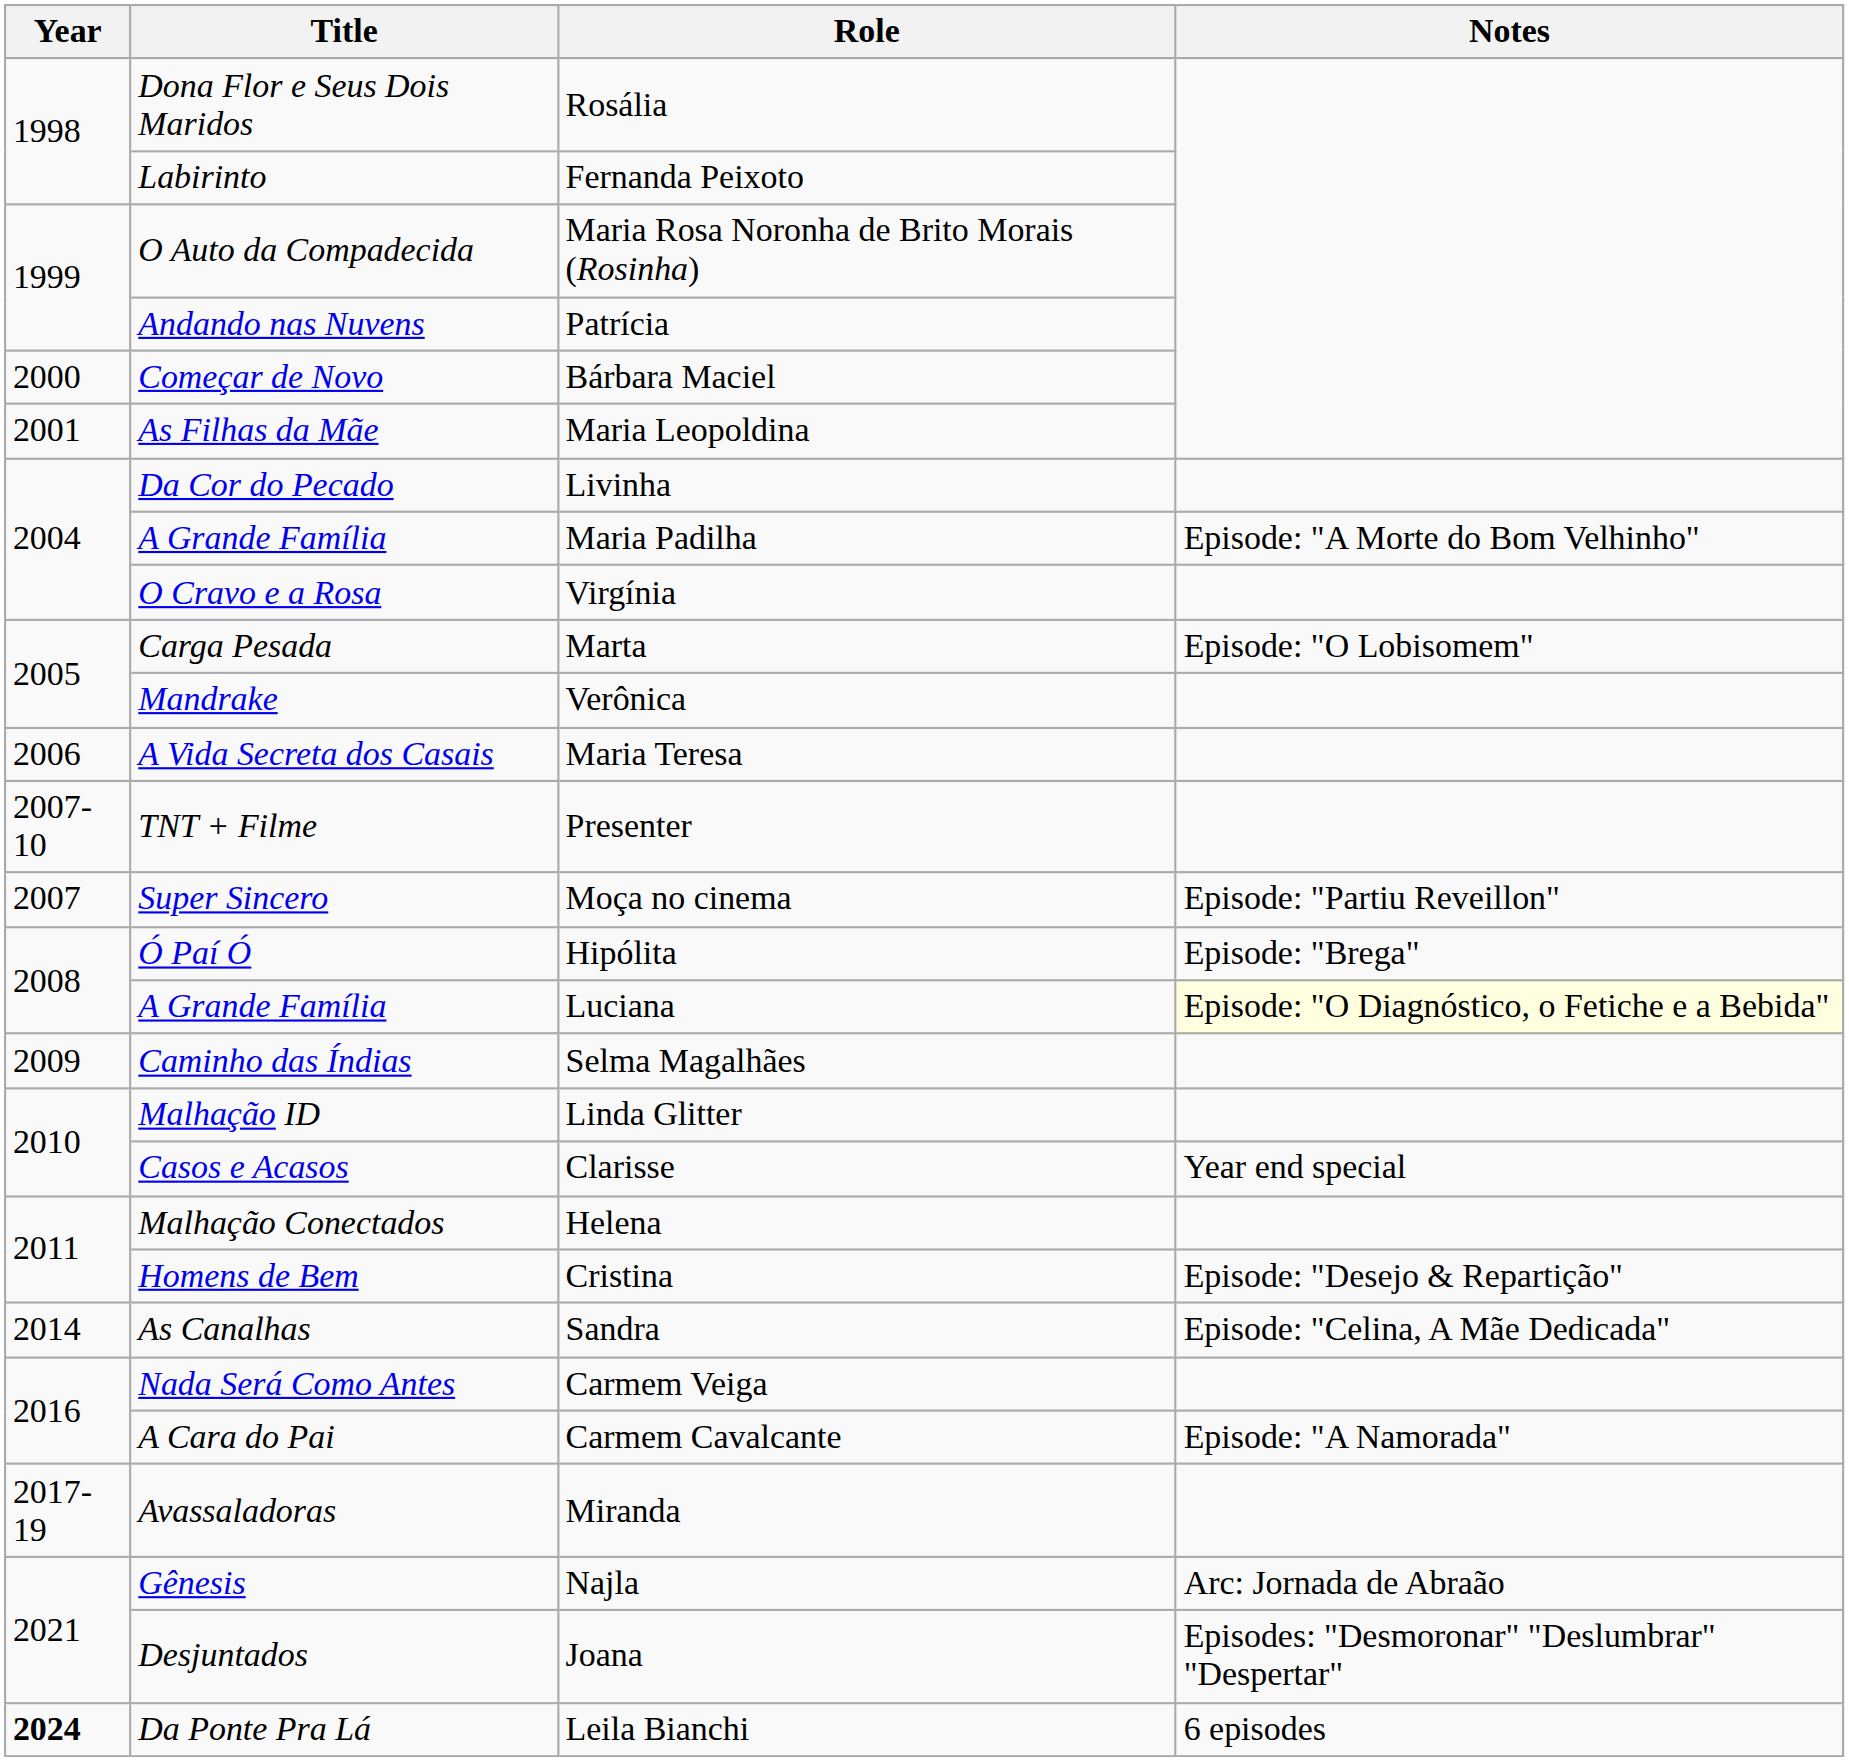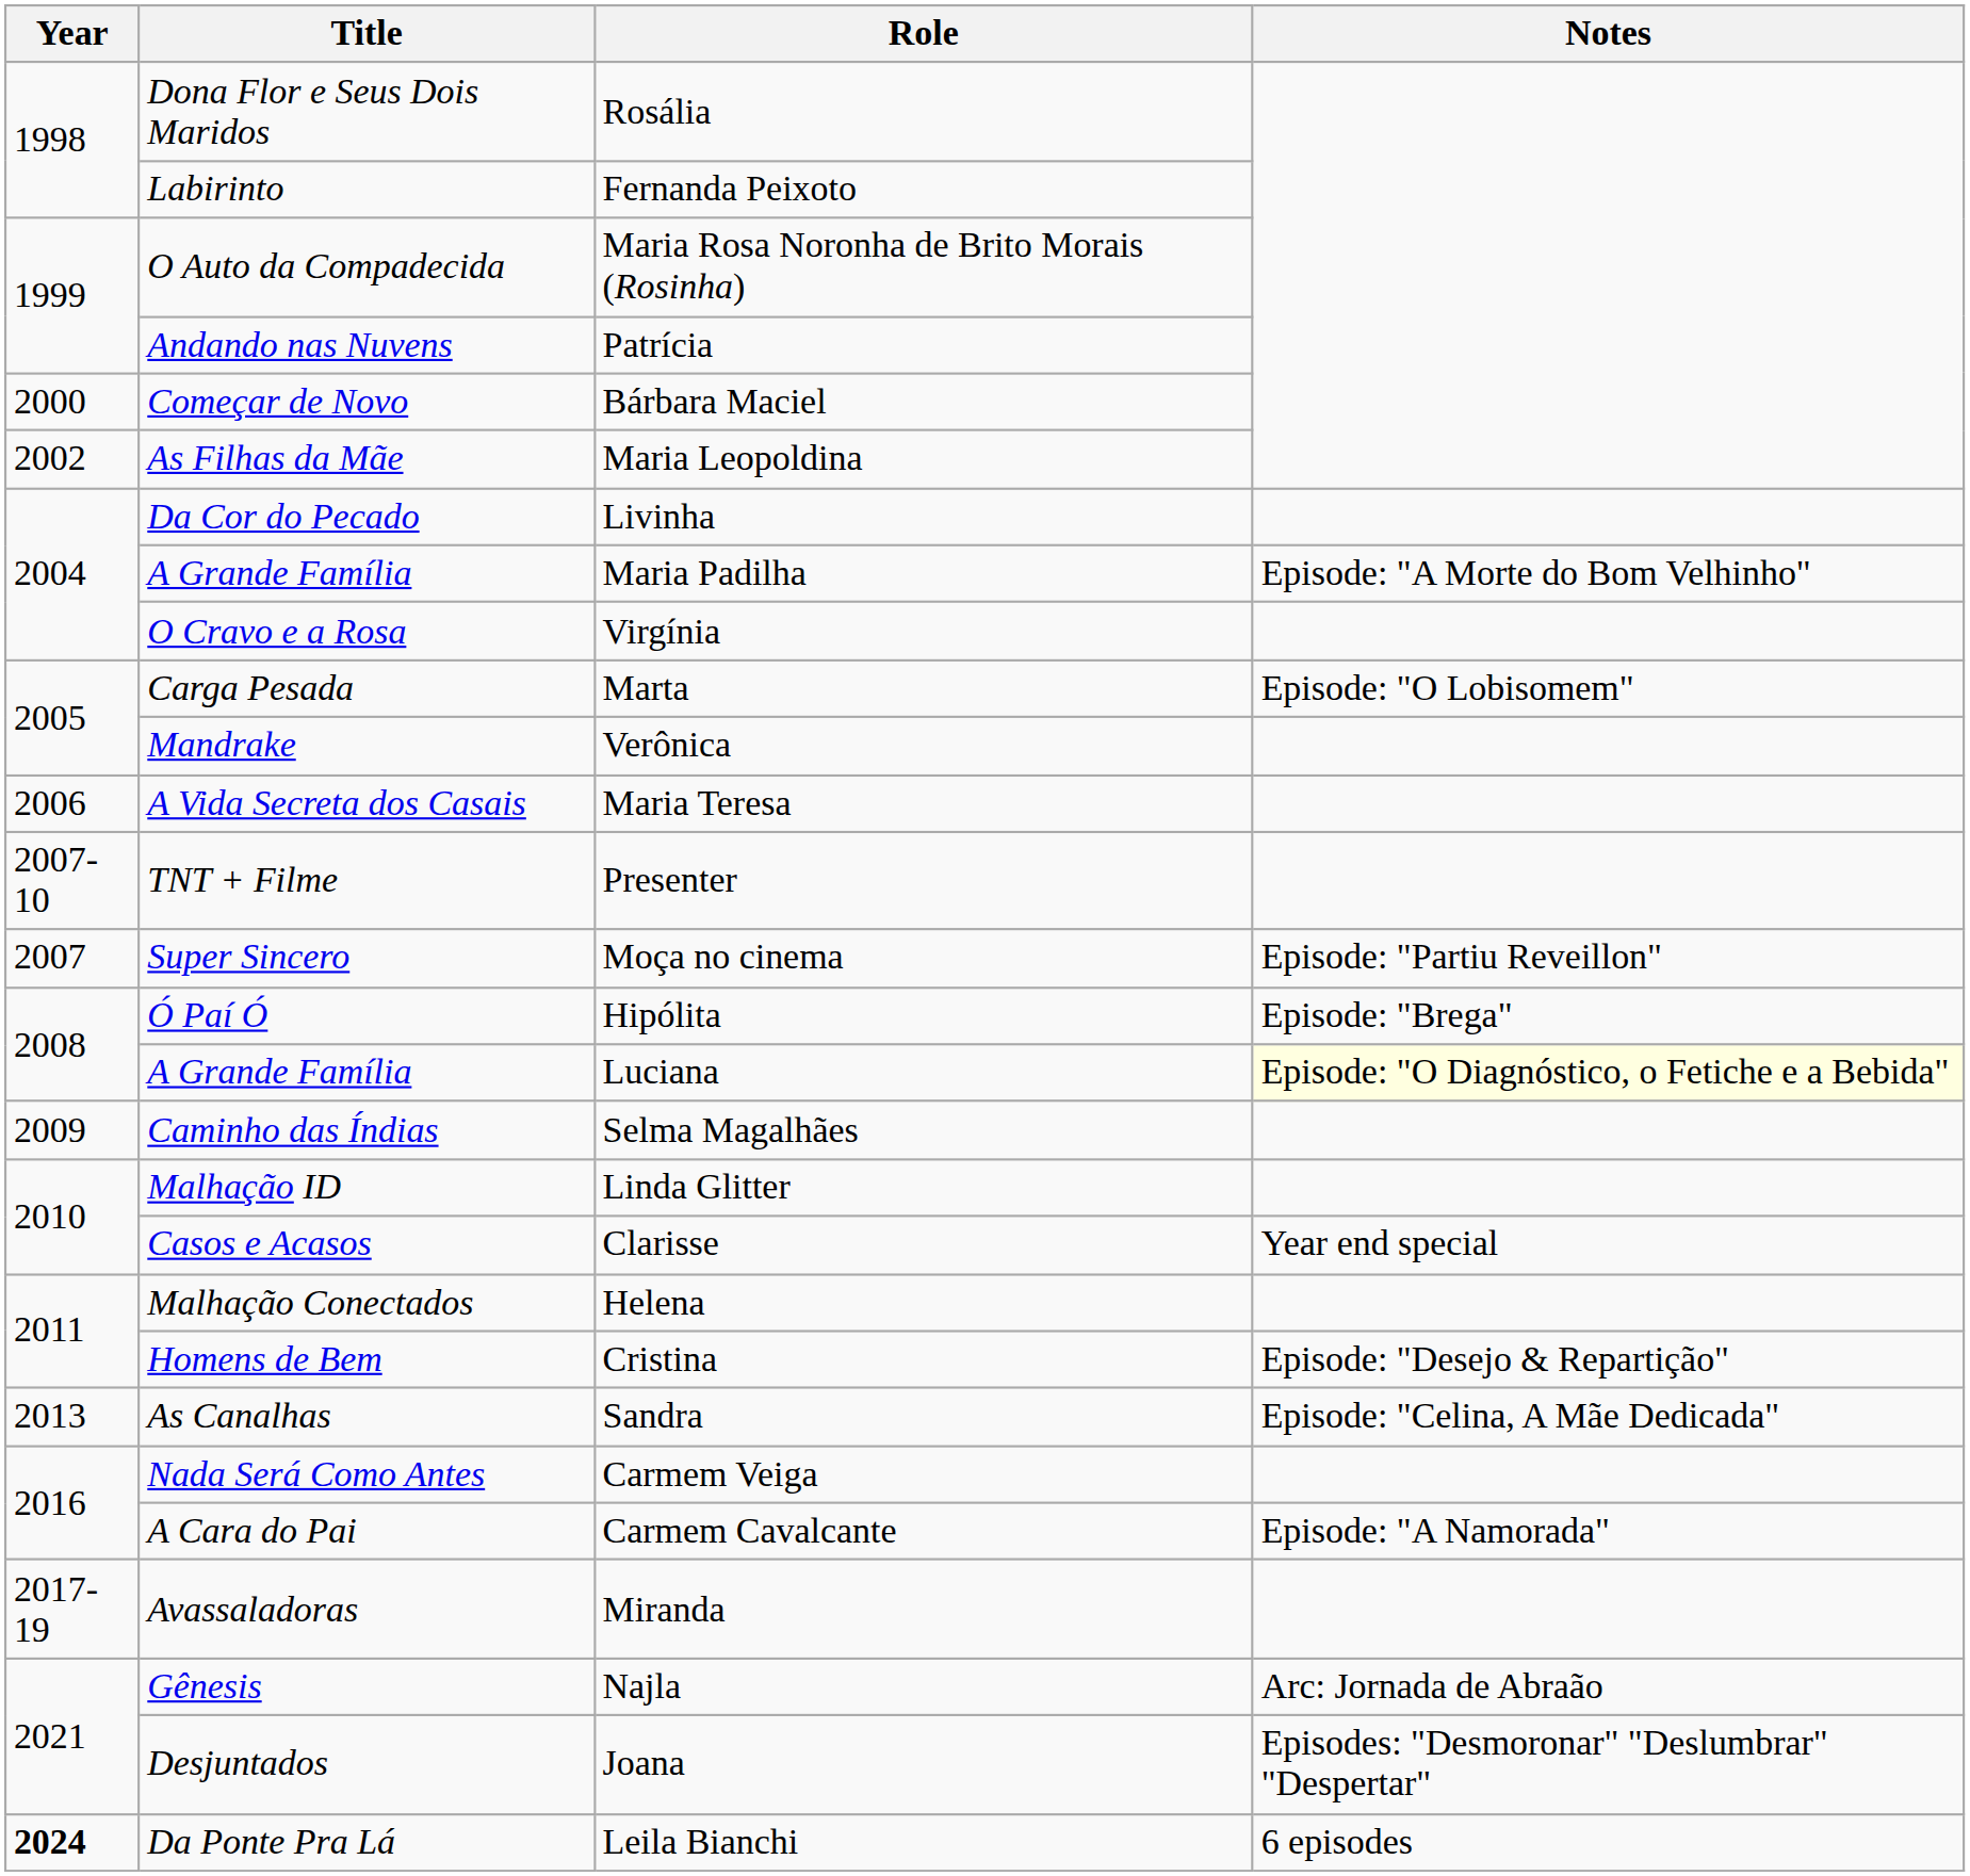Maria Leopoldina | Year: 2001 -> 2002
Sandra | Year: 2014 -> 2013
